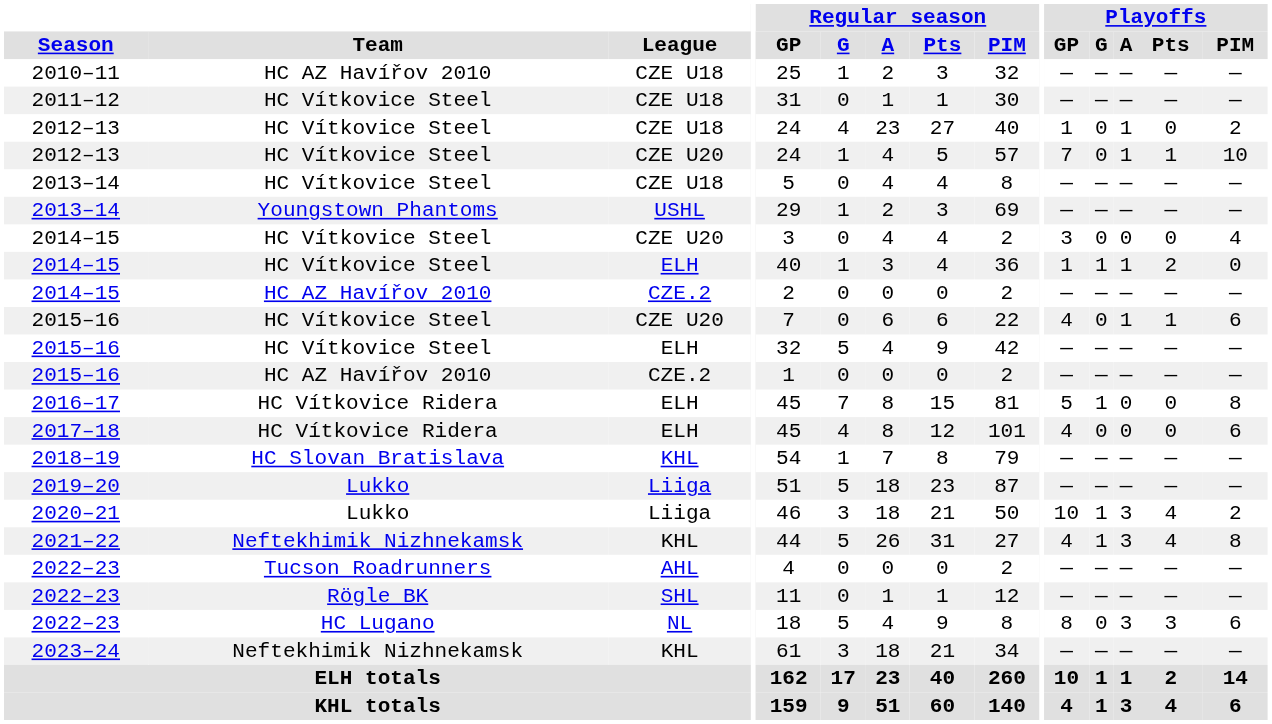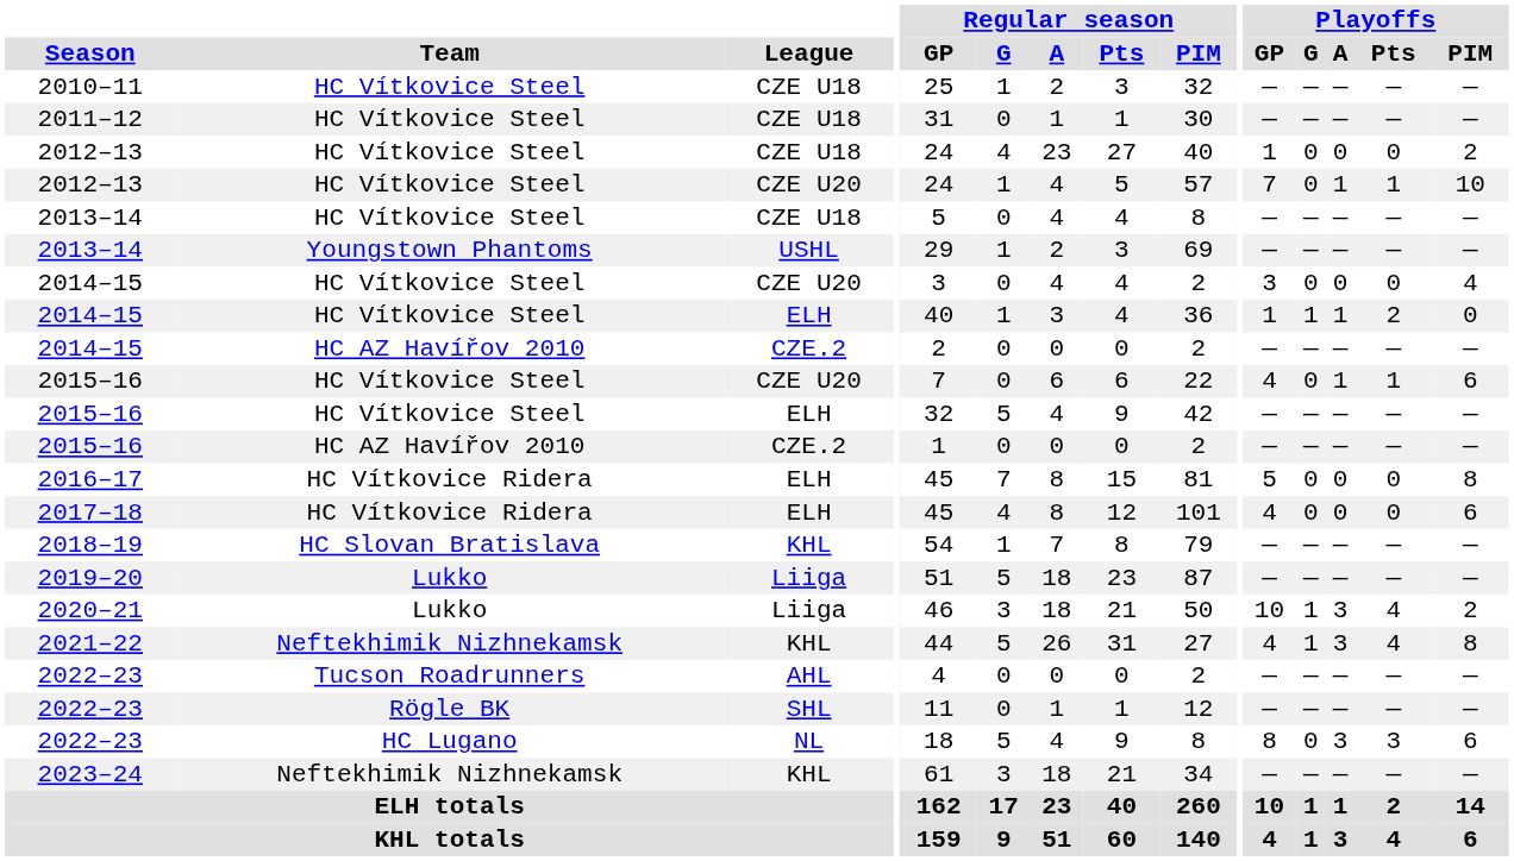2010–11 | Team: HC AZ Havířov 2010 -> HC Vítkovice Steel
2012–13 / CZE U18 | Playoffs / A: 1 -> 0
2016–17 | Playoffs / G: 1 -> 0
